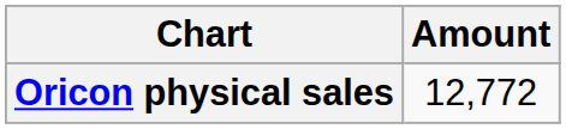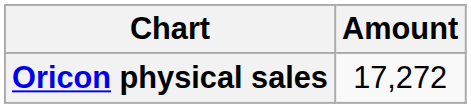Oricon physical sales | Amount: 12,772 -> 17,272
